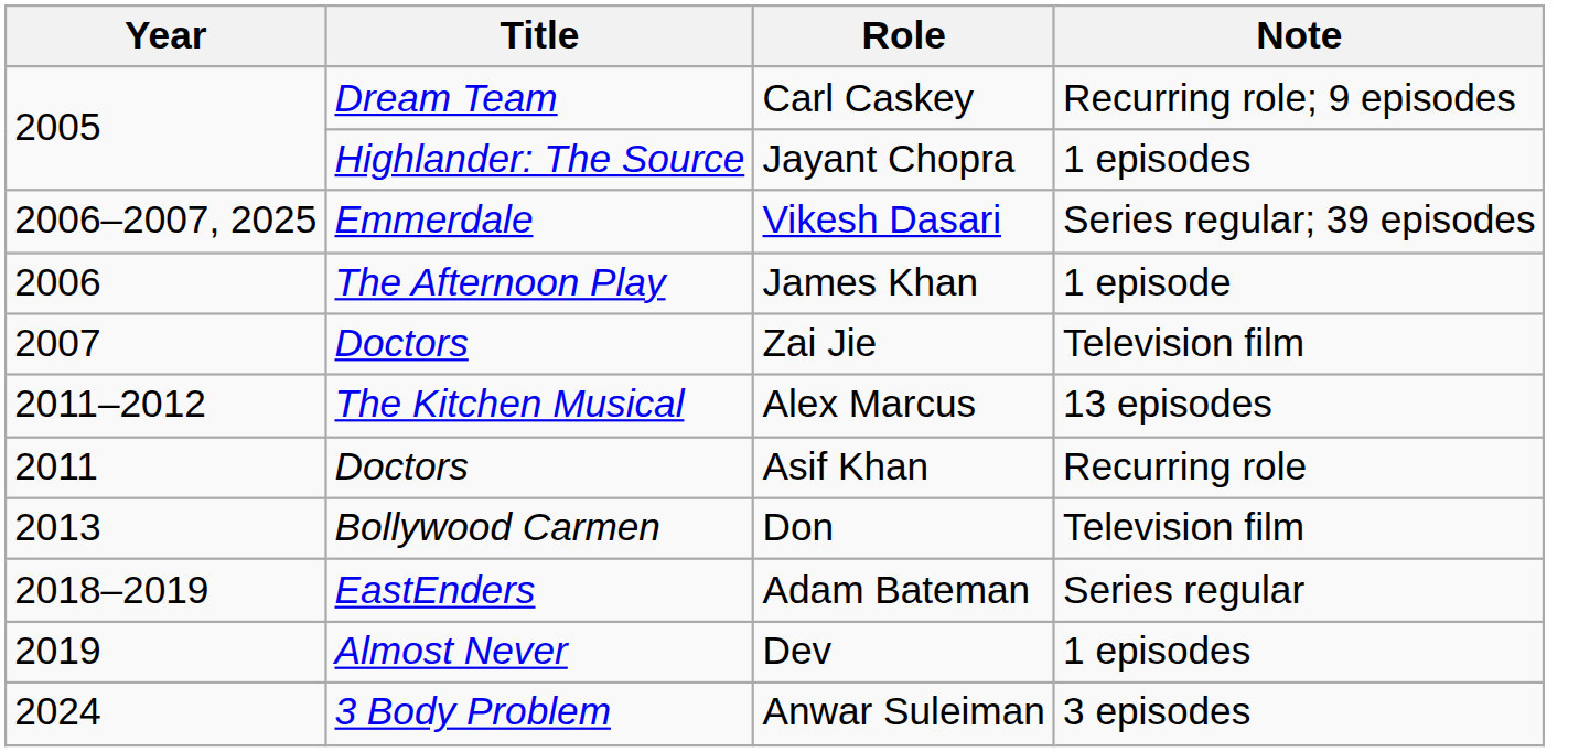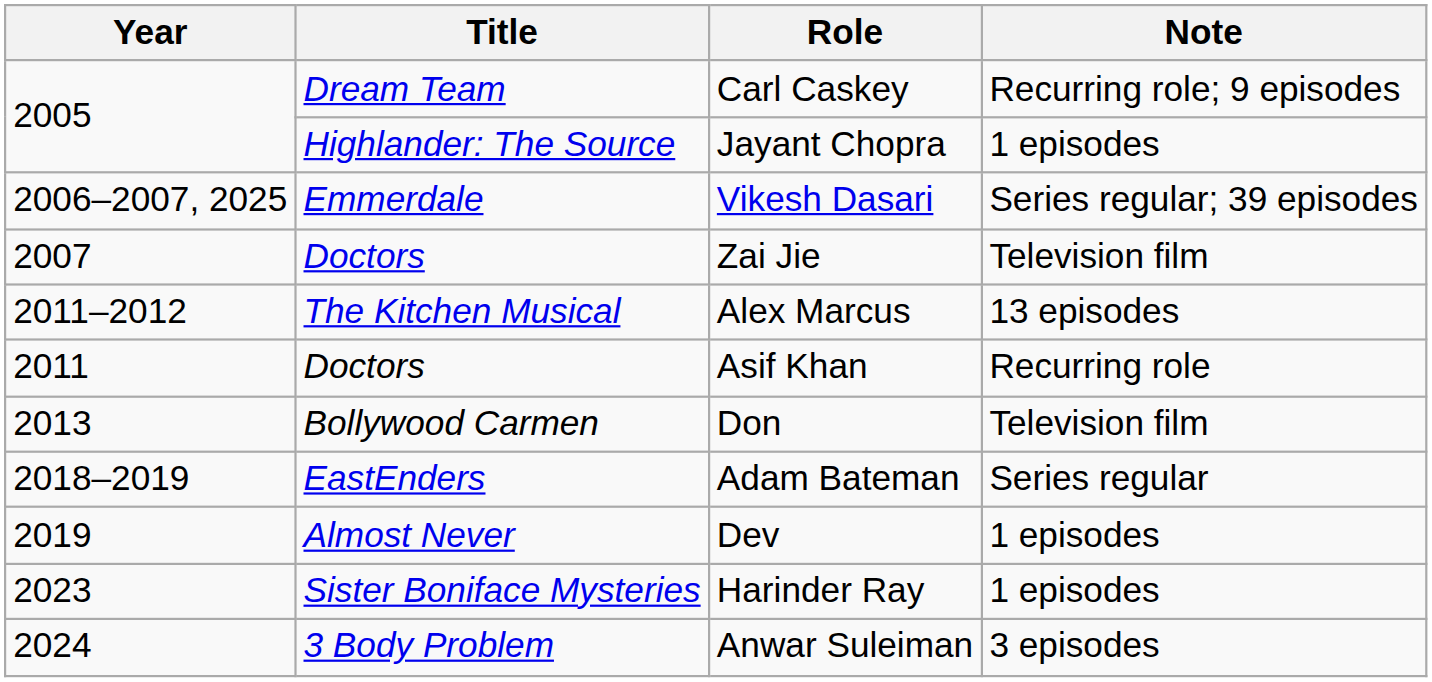- row: 2006 | The Afternoon Play | James Khan | 1 episode
+ row: 2023 | Sister Boniface Mysteries | Harinder Ray | 1 episodes
